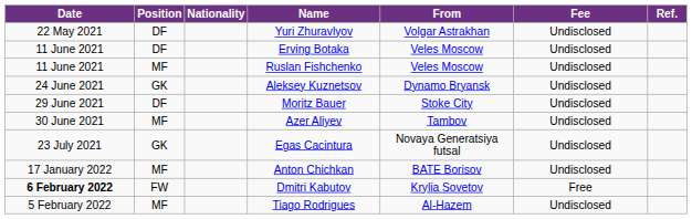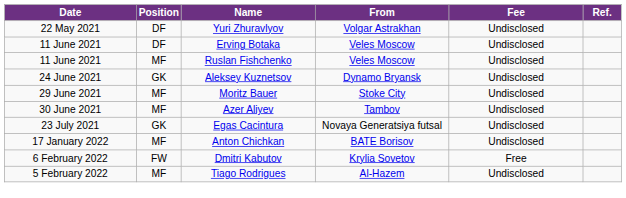- column: Nationality
Moritz Bauer | Position: DF -> MF
Dmitri Kabutov | Date: bold -> normal
